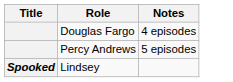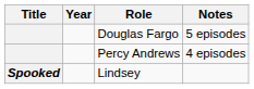+ column: Year
Douglas Fargo | Notes: 4 episodes -> 5 episodes
Percy Andrews | Notes: 5 episodes -> 4 episodes
